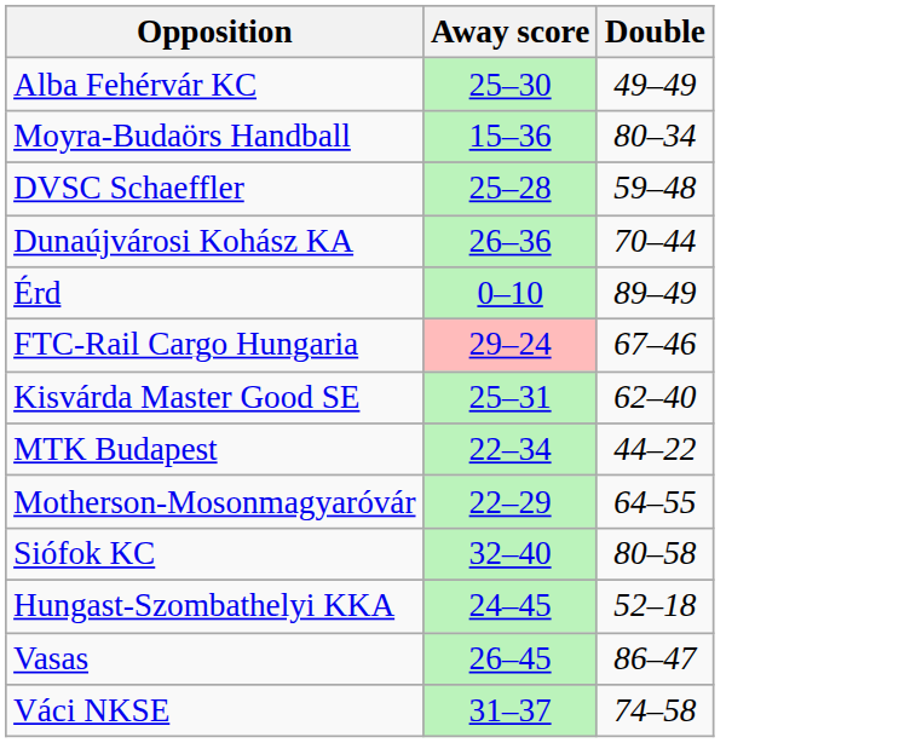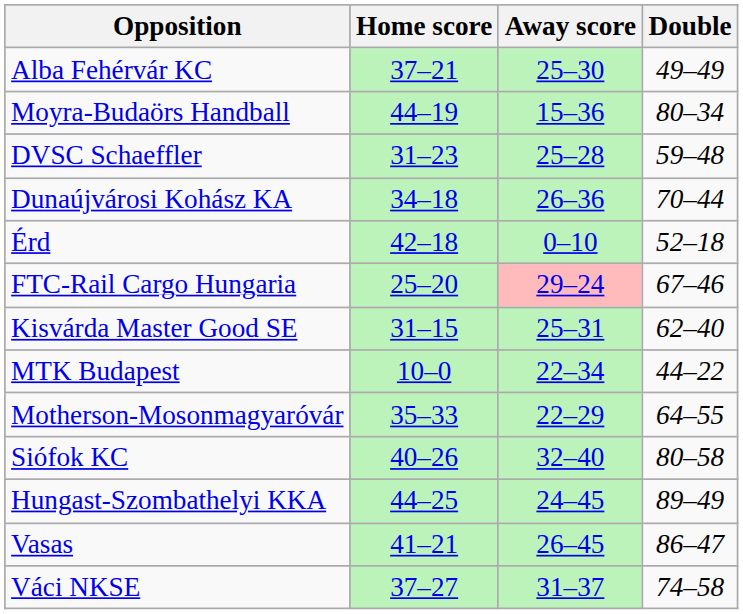+ column: Home score | 37–21 | 44–19 | 31–23 | 34–18 | 42–18 | 25–20 | 31–15 | 10–0 | 35–33 | 40–26 | 44–25 | 41–21 | 37–27
Érd | Double: 89–49 -> 52–18
Hungast-Szombathelyi KKA | Double: 52–18 -> 89–49
